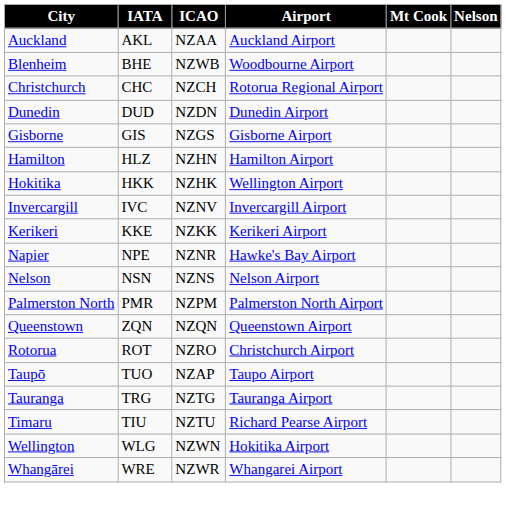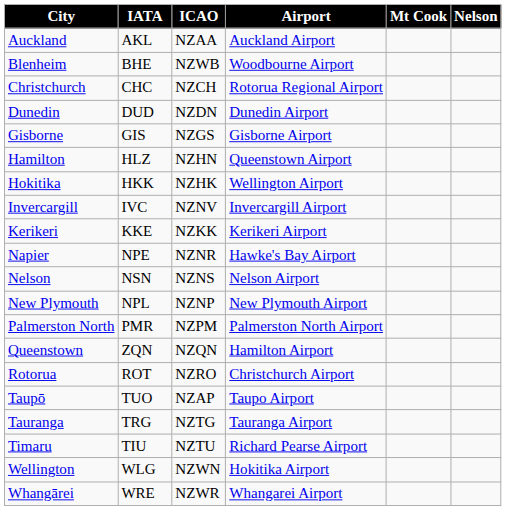Hamilton | Airport: Hamilton Airport -> Queenstown Airport
+ row: New Plymouth | NPL | NZNP | New Plymouth Airport
Queenstown | Airport: Queenstown Airport -> Hamilton Airport
